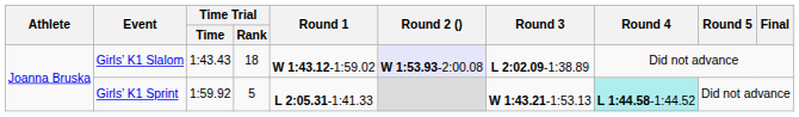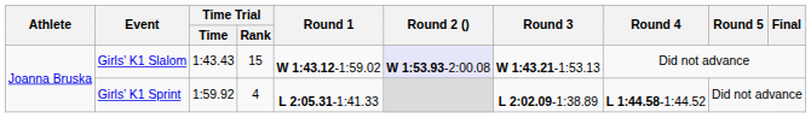Girls’ K1 Slalom | Time Trial / Rank: 18 -> 15
Girls’ K1 Slalom | Round 3: L 2:02.09-1:38.89 -> W 1:43.21-1:53.13
Girls’ K1 Sprint | Time Trial / Rank: 5 -> 4
Girls’ K1 Sprint | Round 3: W 1:43.21-1:53.13 -> L 2:02.09-1:38.89
Girls’ K1 Sprint | Round 4: paleturquoise background -> no background
